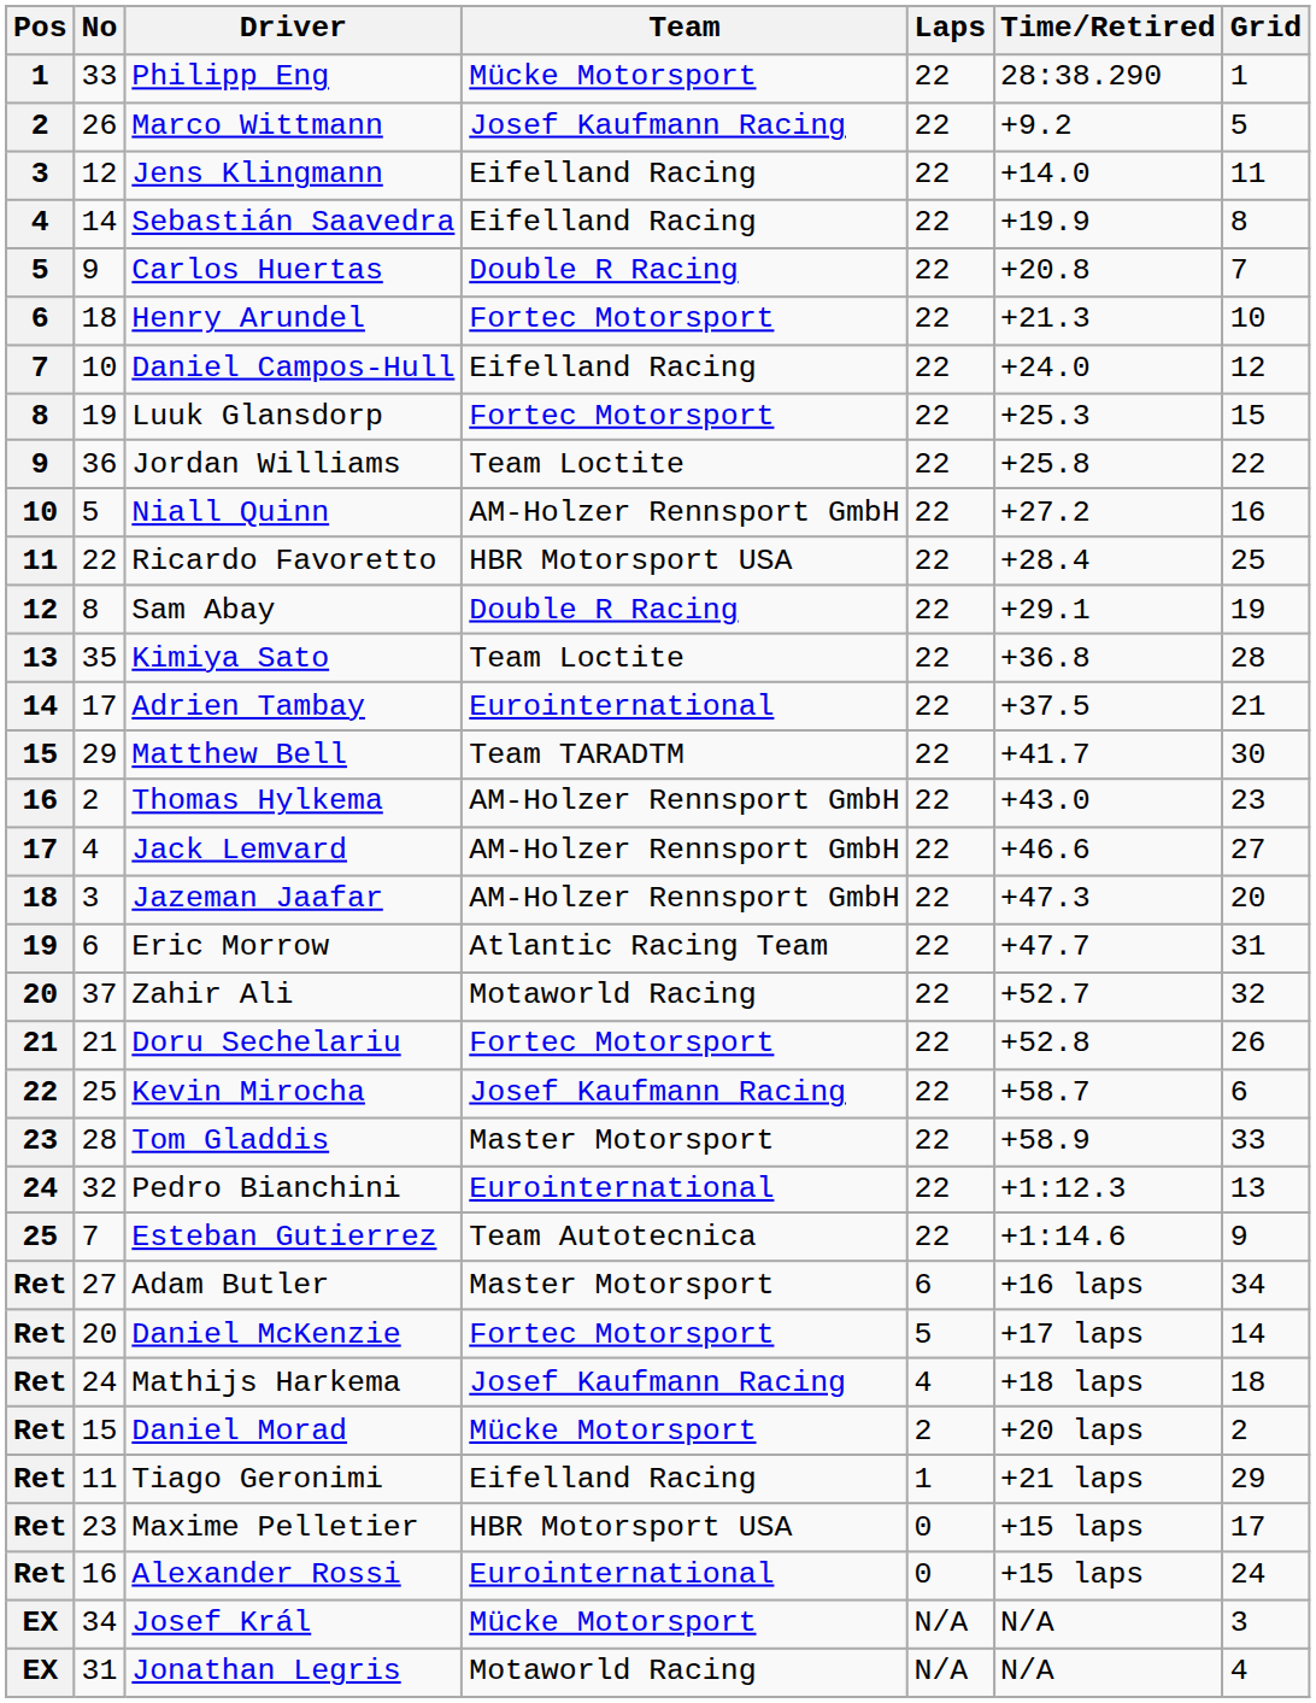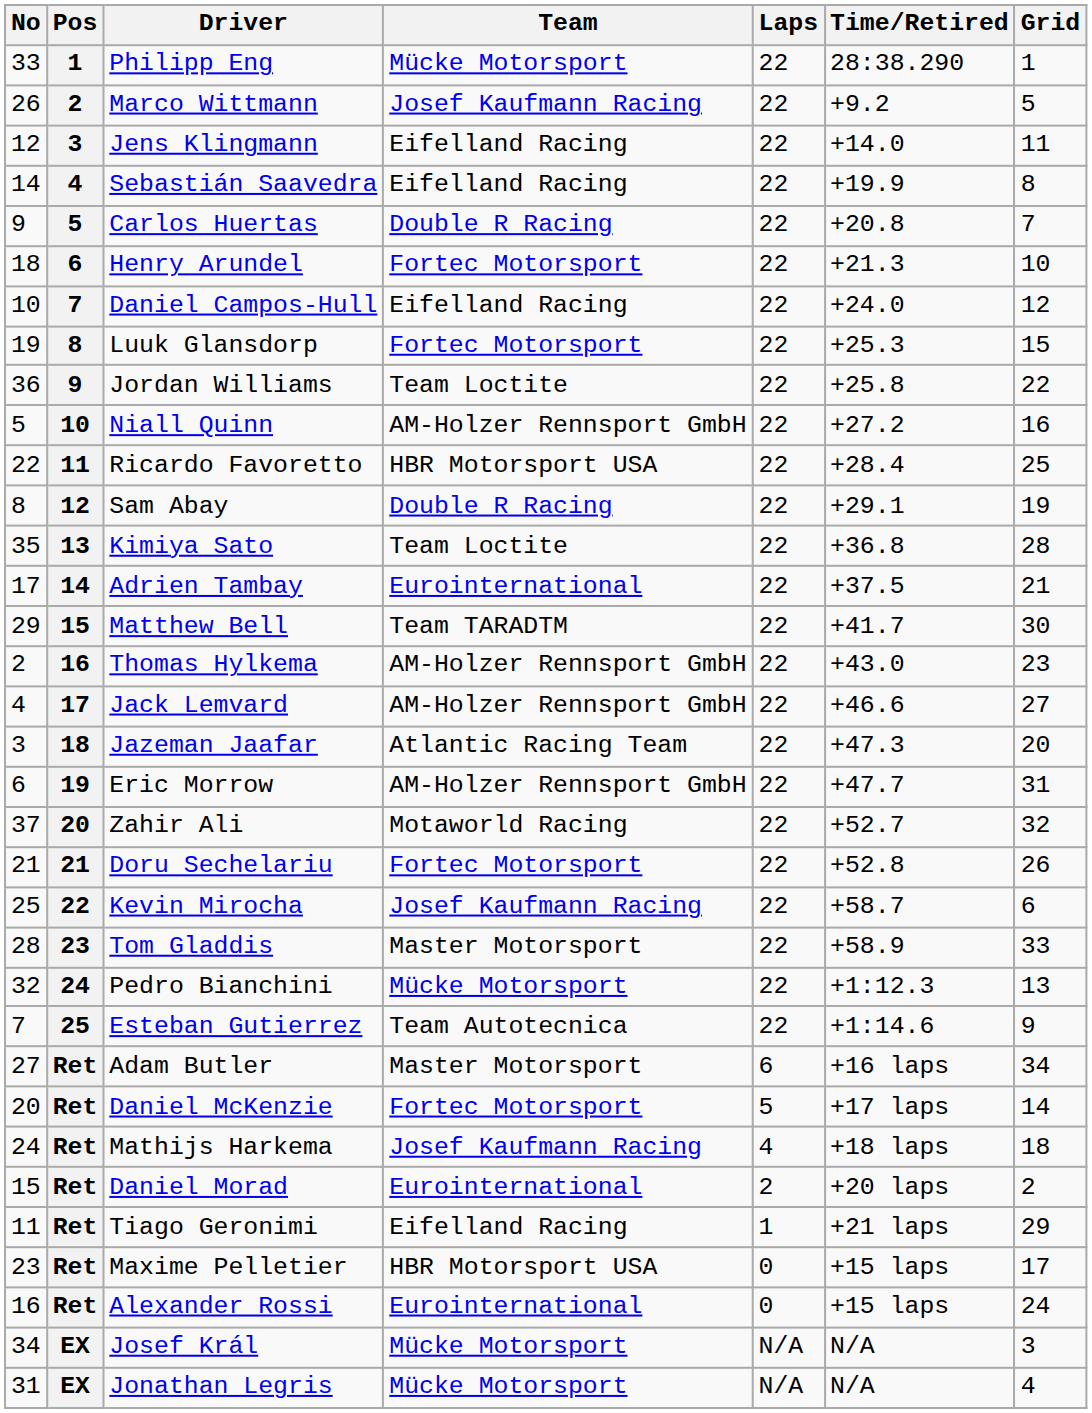columns swapped: Pos <-> No
Jazeman Jaafar | Team: AM-Holzer Rennsport GmbH -> Atlantic Racing Team
Eric Morrow | Team: Atlantic Racing Team -> AM-Holzer Rennsport GmbH
Pedro Bianchini | Team: Eurointernational -> Mücke Motorsport
Daniel Morad | Team: Mücke Motorsport -> Eurointernational
Jonathan Legris | Team: Motaworld Racing -> Mücke Motorsport
